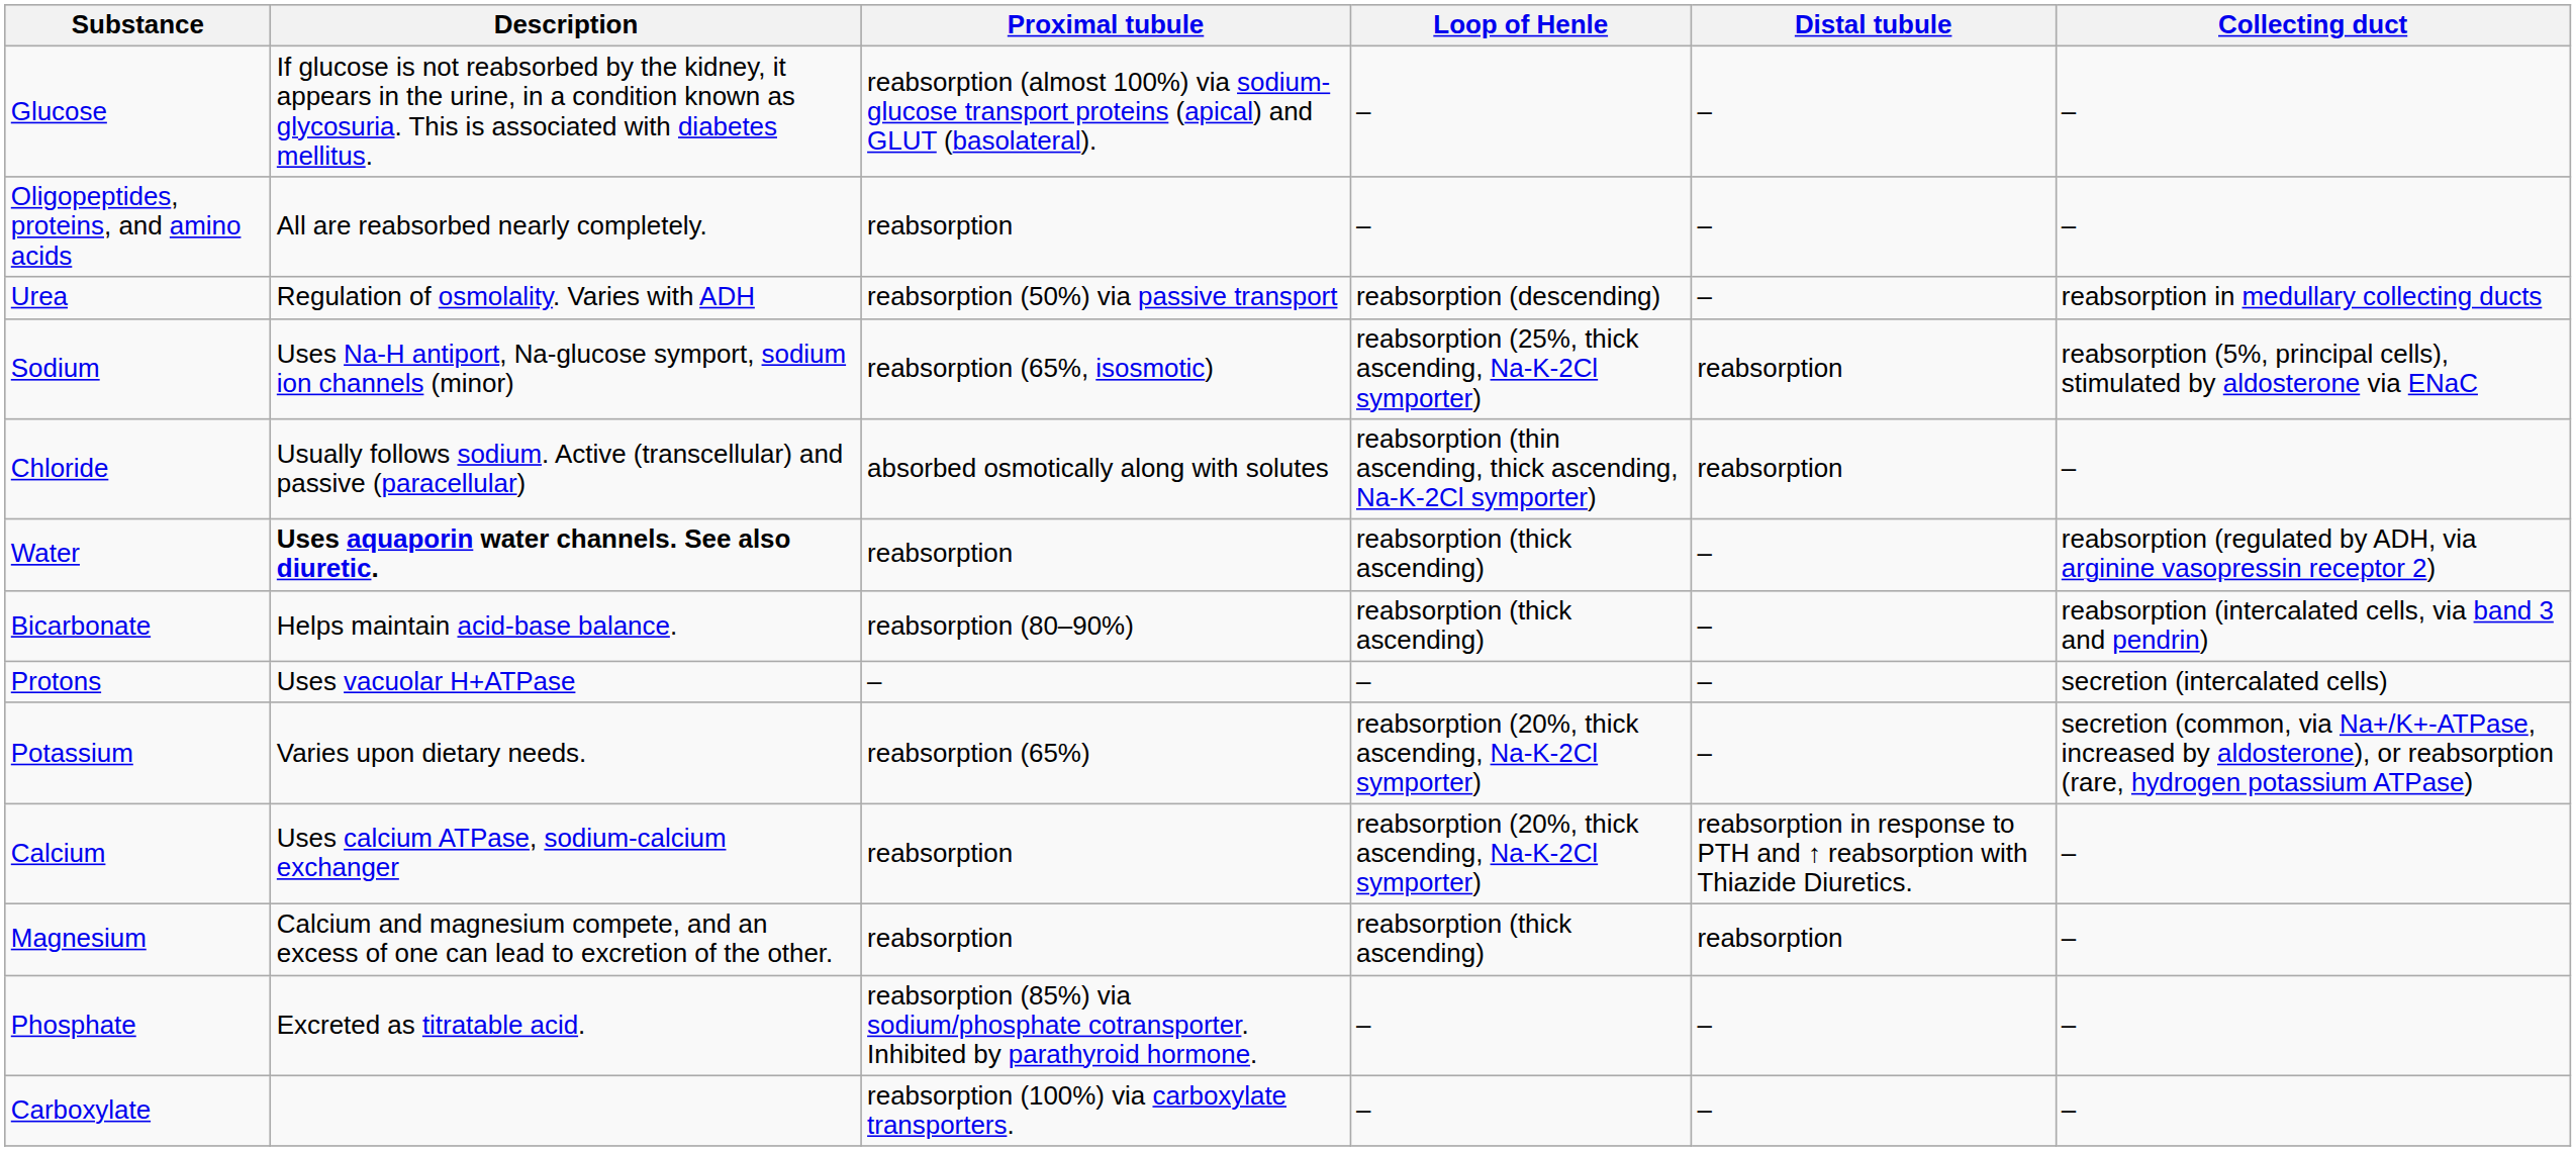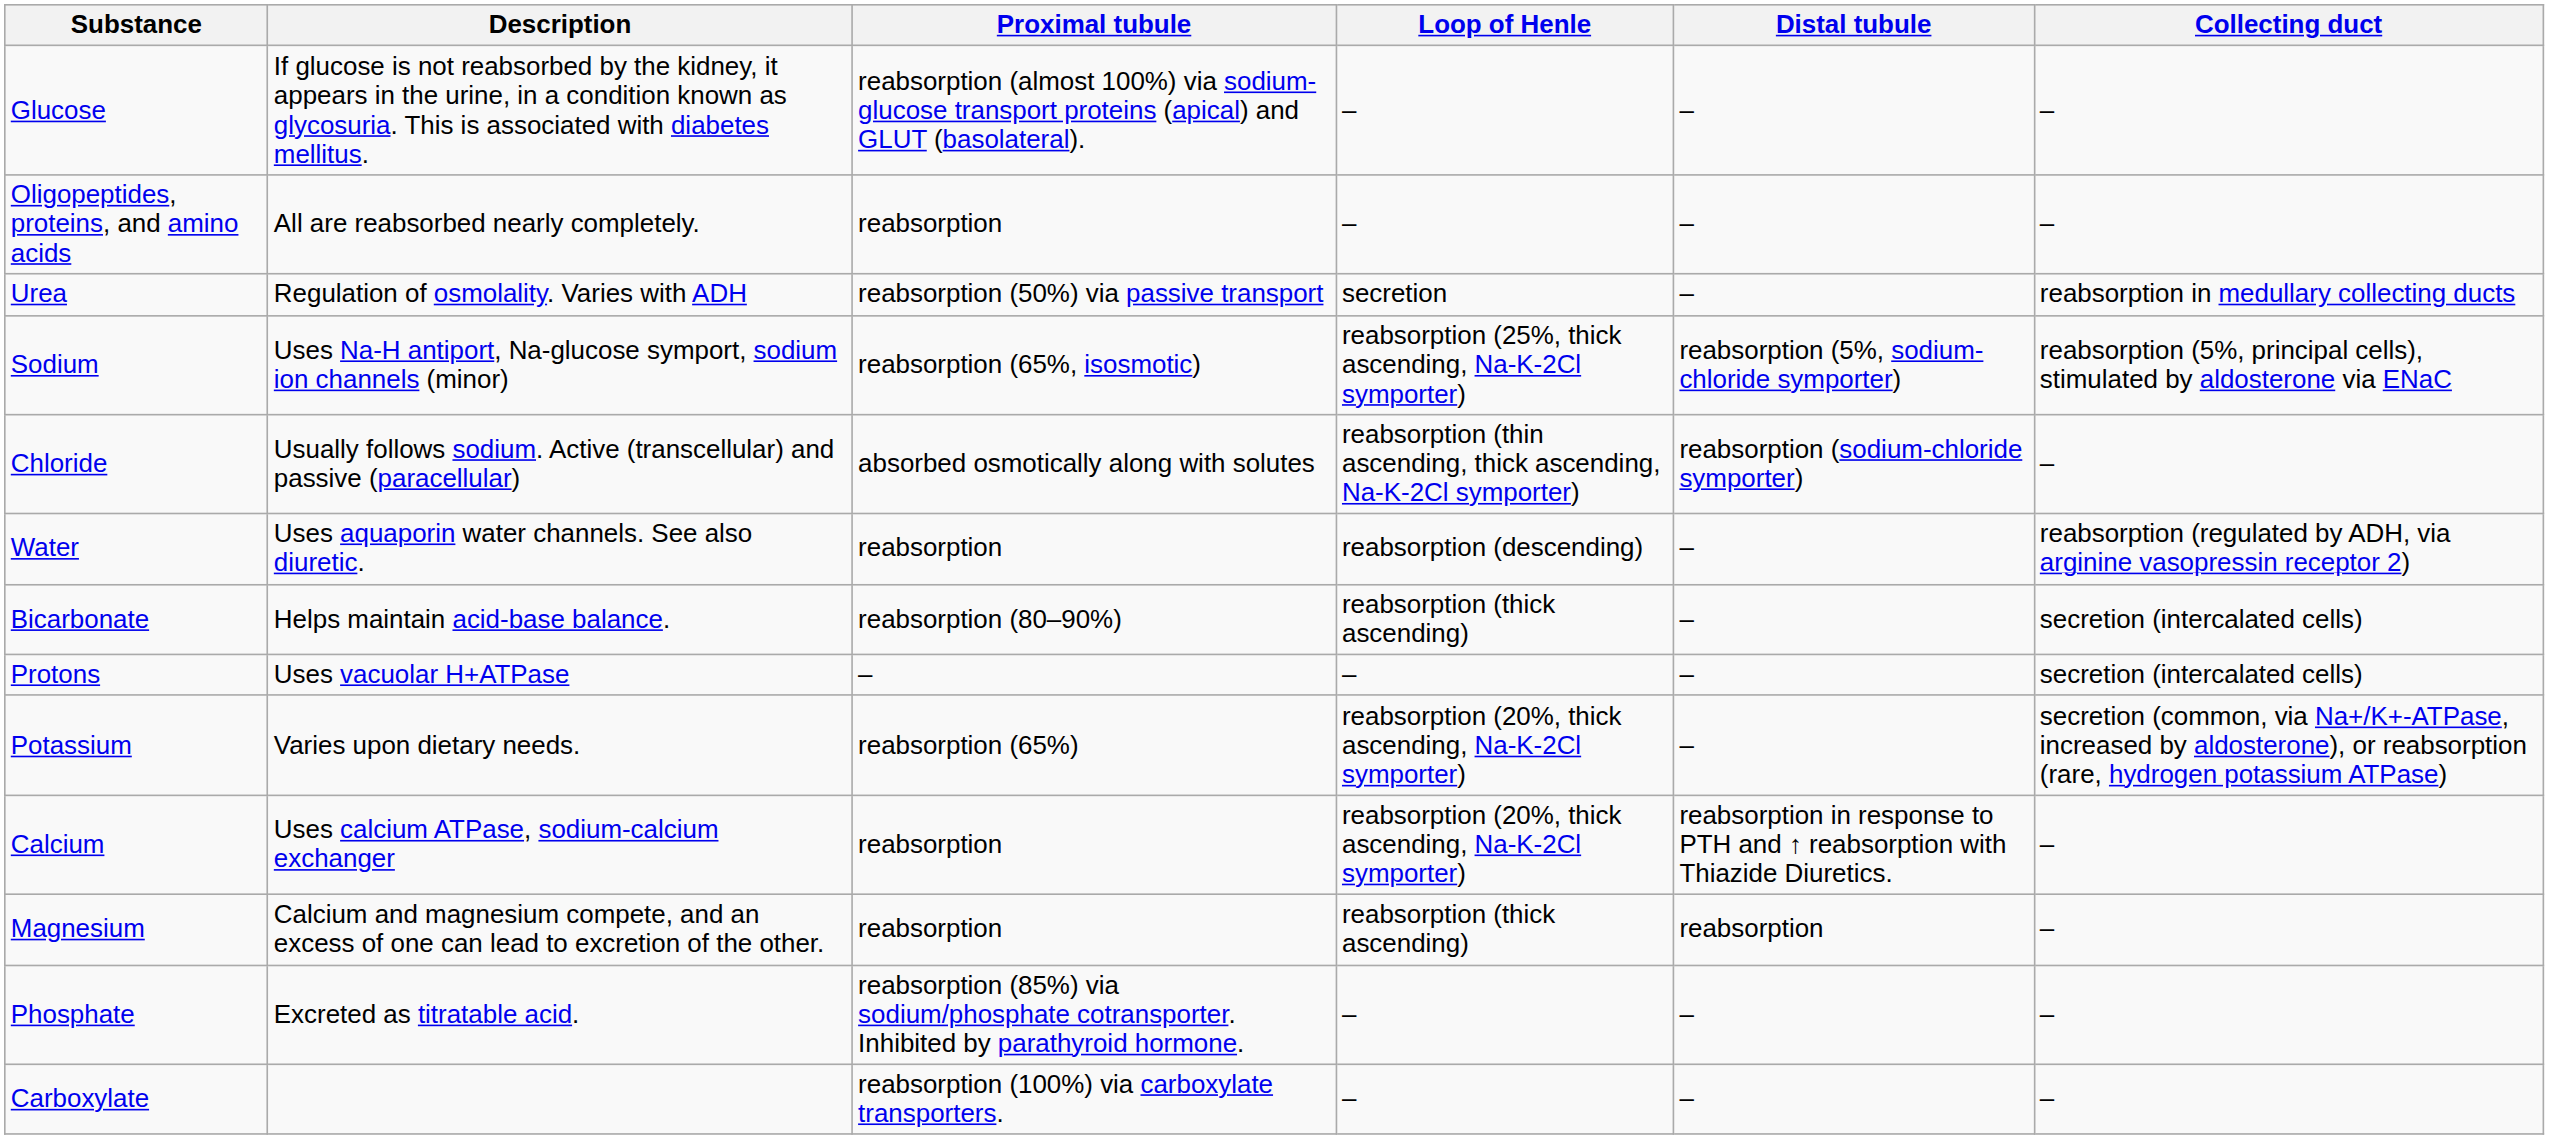Urea | Loop of Henle: reabsorption (descending) -> secretion
Sodium | Distal tubule: reabsorption -> reabsorption (5%, sodium-chloride symporter)
Chloride | Distal tubule: reabsorption -> reabsorption (sodium-chloride symporter)
Water | Description: bold -> normal
Water | Loop of Henle: reabsorption (thick ascending) -> reabsorption (descending)
Bicarbonate | Collecting duct: reabsorption (intercalated cells, via band 3 and pendrin) -> secretion (intercalated cells)
